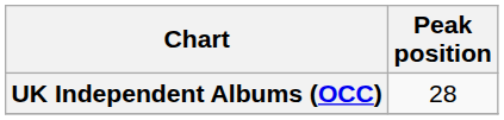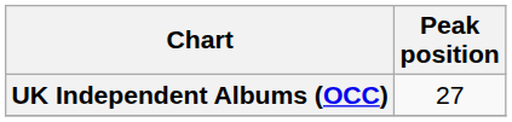UK Independent Albums (OCC) | Peak position: 28 -> 27
